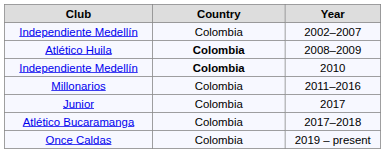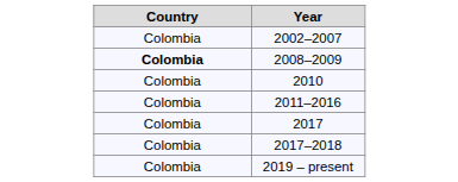- column: Club | Independiente Medellín | Atlético Huila | Independiente Medellín | Millonarios | Junior | Atlético Bucaramanga | Once Caldas
2010 | Country: bold -> normal
